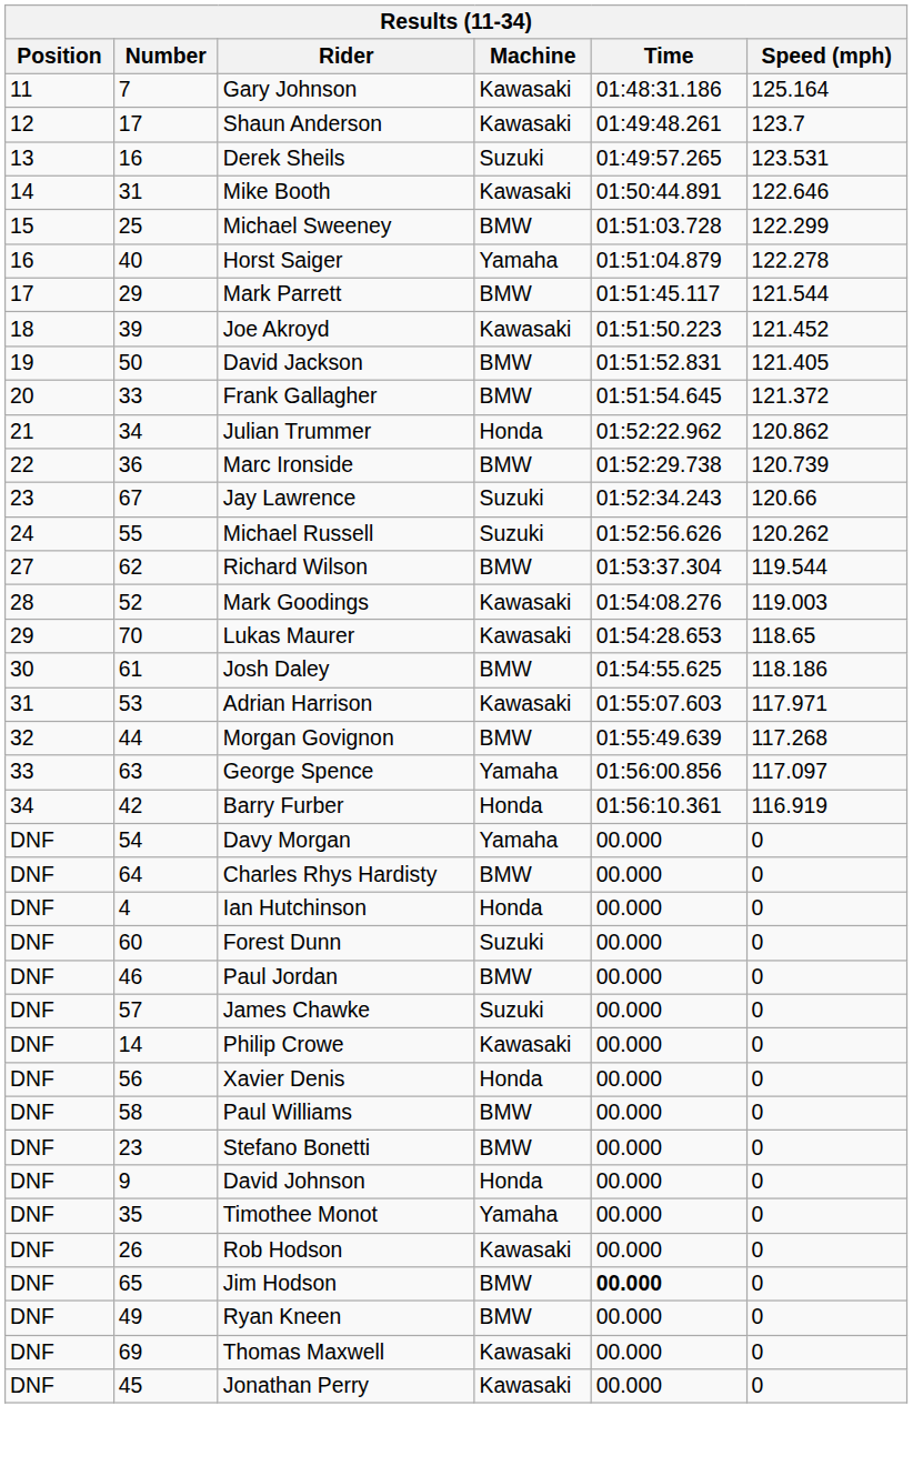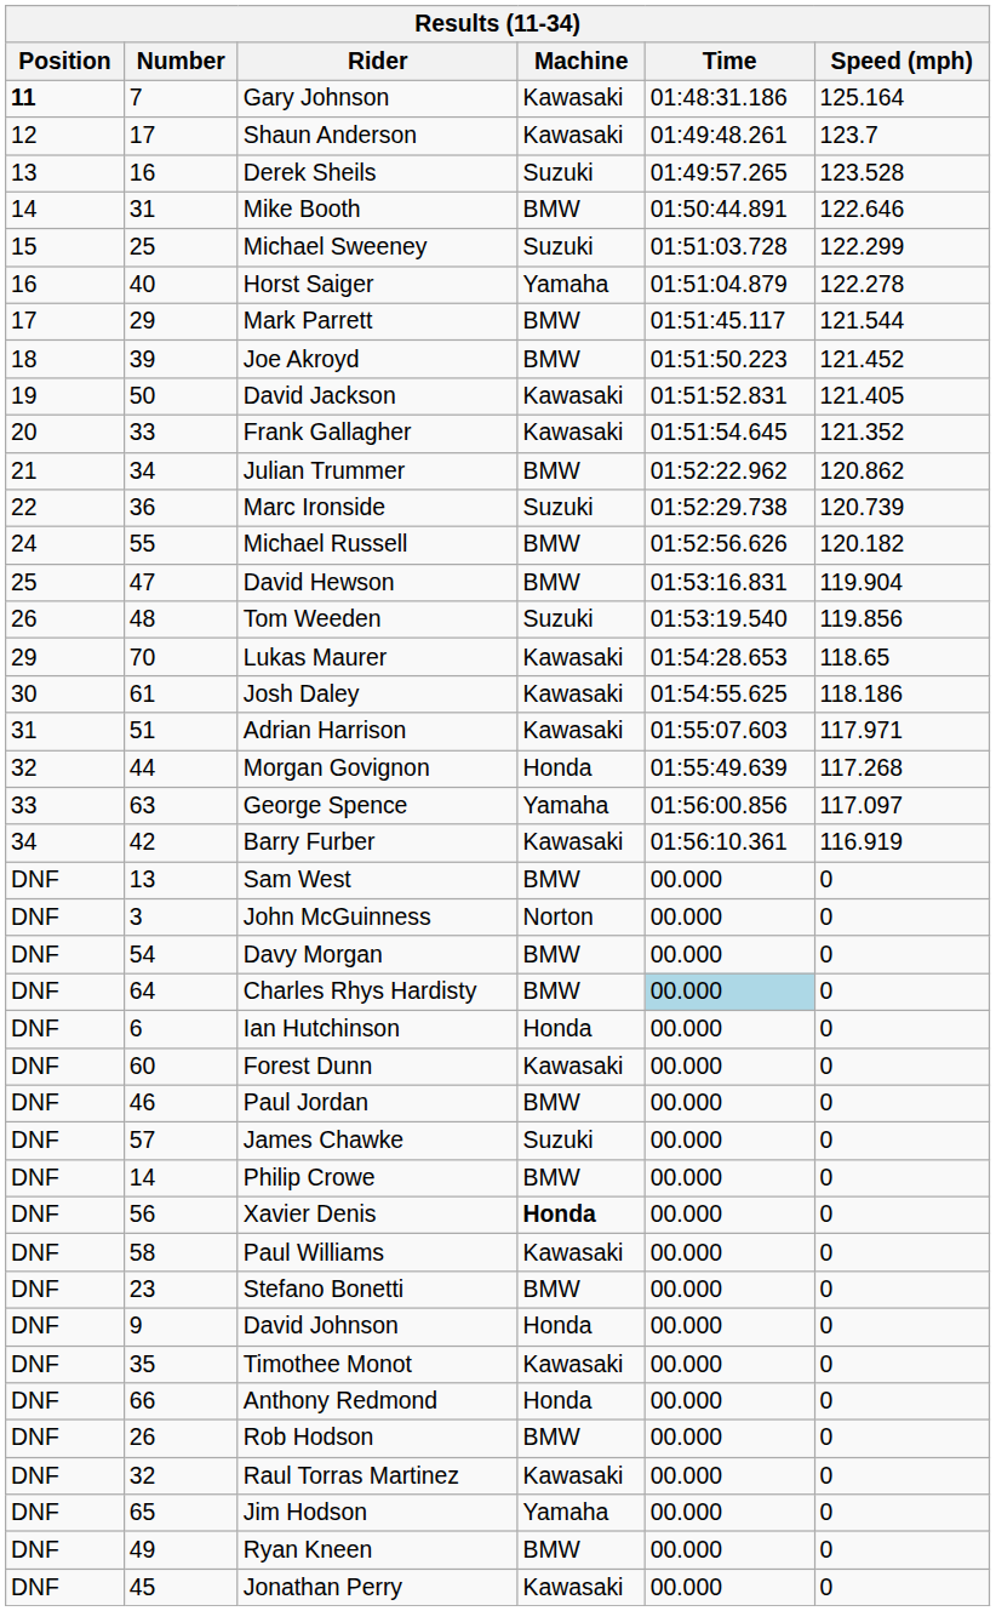Gary Johnson | Position: normal -> bold
Derek Sheils | Speed (mph): 123.531 -> 123.528
Mike Booth | Machine: Kawasaki -> BMW
Michael Sweeney | Machine: BMW -> Suzuki
Joe Akroyd | Machine: Kawasaki -> BMW
David Jackson | Machine: BMW -> Kawasaki
Frank Gallagher | Machine: BMW -> Kawasaki
Frank Gallagher | Speed (mph): 121.372 -> 121.352
Julian Trummer | Machine: Honda -> BMW
Marc Ironside | Machine: BMW -> Suzuki
- row: 23 | 67 | Jay Lawrence | Suzuki | 01:52:34.243 | 120.66
Michael Russell | Machine: Suzuki -> BMW
Michael Russell | Speed (mph): 120.262 -> 120.182
+ row: 25 | 47 | David Hewson | BMW | 01:53:16.831 | 119.904
+ row: 26 | 48 | Tom Weeden | Suzuki | 01:53:19.540 | 119.856
- row: 27 | 62 | Richard Wilson | BMW | 01:53:37.304 | 119.544
- row: 28 | 52 | Mark Goodings | Kawasaki | 01:54:08.276 | 119.003
Josh Daley | Machine: BMW -> Kawasaki
Adrian Harrison | Number: 53 -> 51
Morgan Govignon | Machine: BMW -> Honda
Barry Furber | Machine: Honda -> Kawasaki
+ row: DNF | 13 | Sam West | BMW | 00.000 | 0
+ row: DNF | 3 | John McGuinness | Norton | 00.000 | 0
Davy Morgan | Machine: Yamaha -> BMW
Charles Rhys Hardisty | Time: no background -> lightblue background
Ian Hutchinson | Number: 4 -> 6
Forest Dunn | Machine: Suzuki -> Kawasaki
Philip Crowe | Machine: Kawasaki -> BMW
Xavier Denis | Machine: normal -> bold
Paul Williams | Machine: BMW -> Kawasaki
Timothee Monot | Machine: Yamaha -> Kawasaki
+ row: DNF | 66 | Anthony Redmond | Honda | 00.000 | 0
Rob Hodson | Machine: Kawasaki -> BMW
+ row: DNF | 32 | Raul Torras Martinez | Kawasaki | 00.000 | 0
Jim Hodson | Machine: BMW -> Yamaha
Jim Hodson | Time: bold -> normal
- row: DNF | 69 | Thomas Maxwell | Kawasaki | 00.000 | 0
